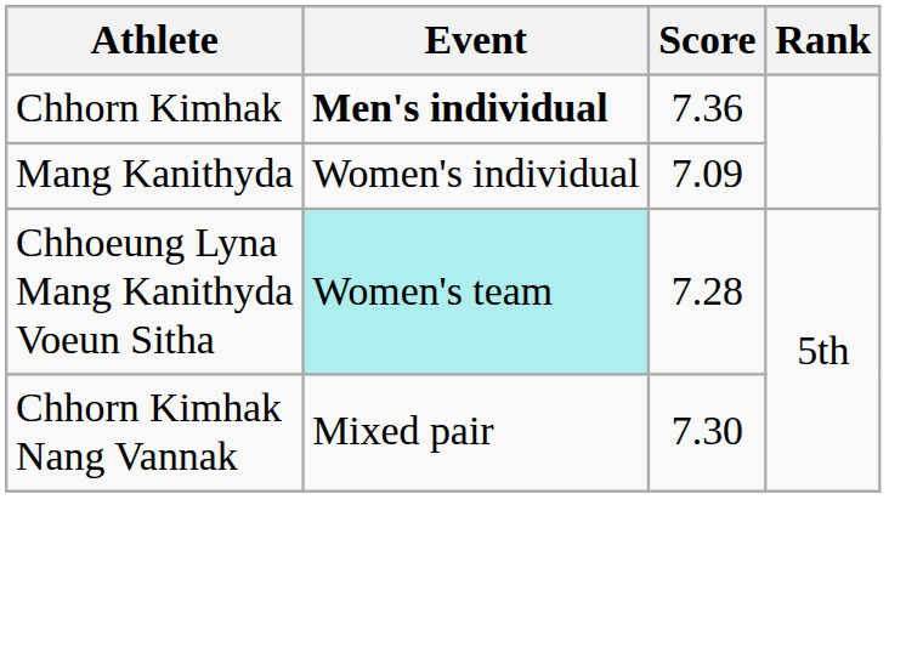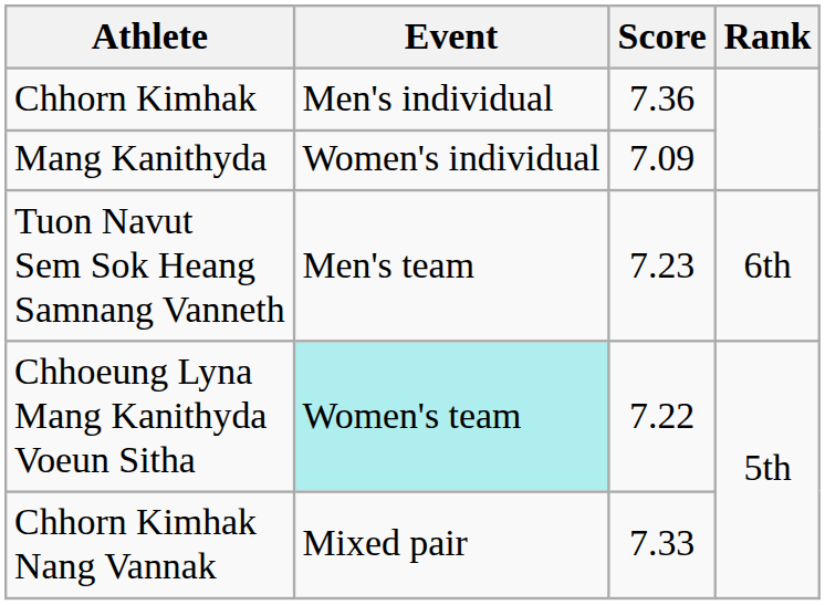Chhorn Kimhak | Event: bold -> normal
+ row: Tuon Navut Sem Sok Heang Samnang Vanneth | Men's team | 7.23 | 6th
Chhoeung Lyna Mang Kanithyda Voeun Sitha | Score: 7.28 -> 7.22
Chhorn Kimhak Nang Vannak | Score: 7.30 -> 7.33
